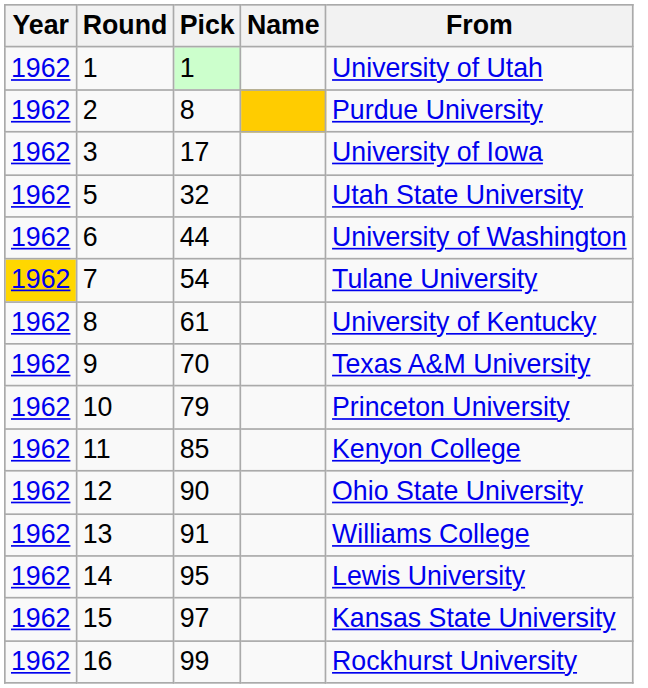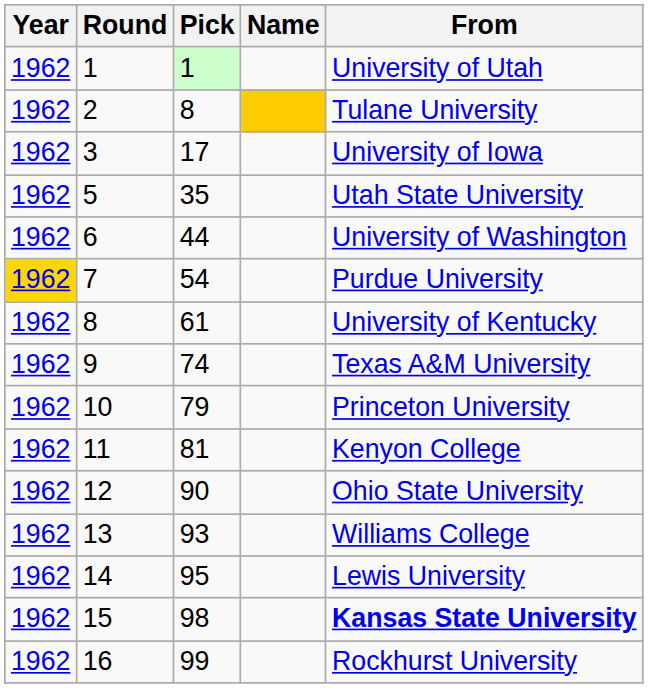2 | From: Purdue University -> Tulane University
5 | Pick: 32 -> 35
7 | From: Tulane University -> Purdue University
9 | Pick: 70 -> 74
11 | Pick: 85 -> 81
13 | Pick: 91 -> 93
15 | Pick: 97 -> 98
15 | From: normal -> bold
